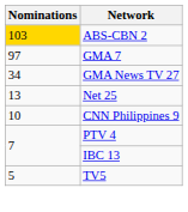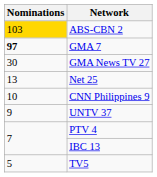GMA 7 | Nominations: normal -> bold
GMA News TV 27 | Nominations: 34 -> 30
+ row: 9 | UNTV 37
